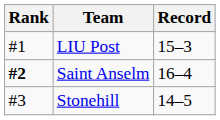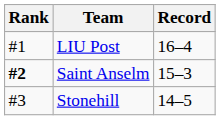LIU Post | Record: 15–3 -> 16–4
Saint Anselm | Record: 16–4 -> 15–3
